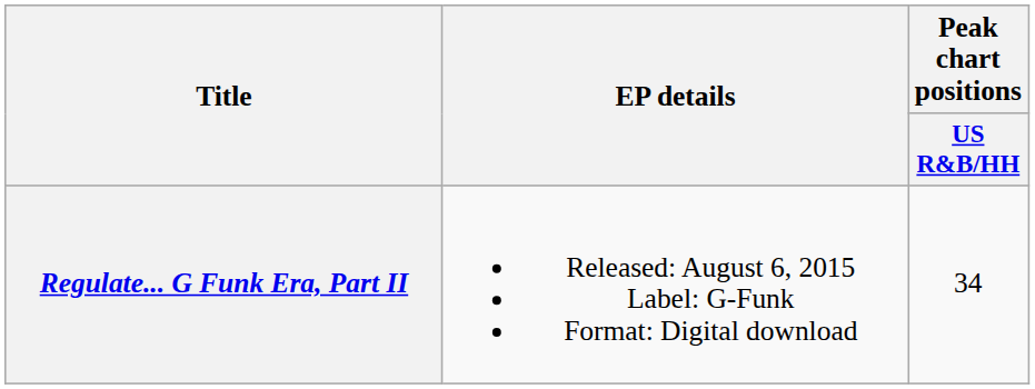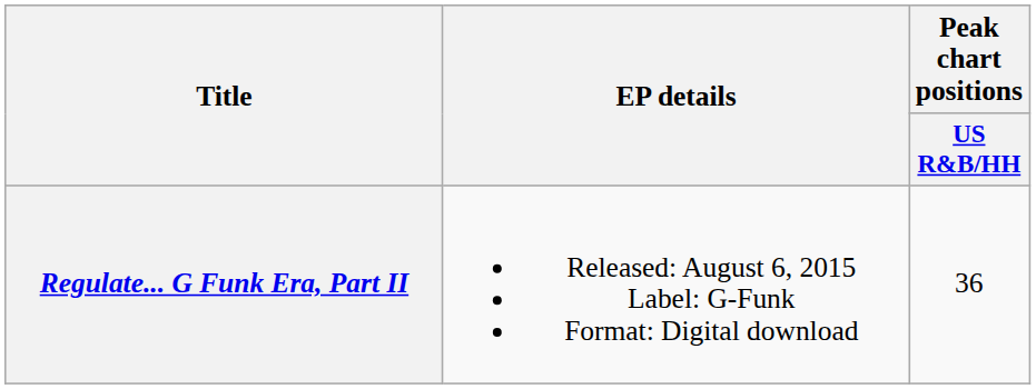Regulate... G Funk Era, Part II | Peak chart positions / US R&B/HH: 34 -> 36
